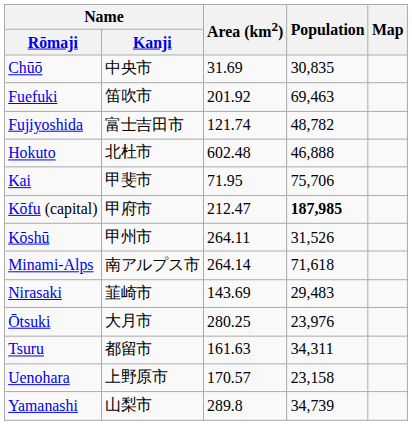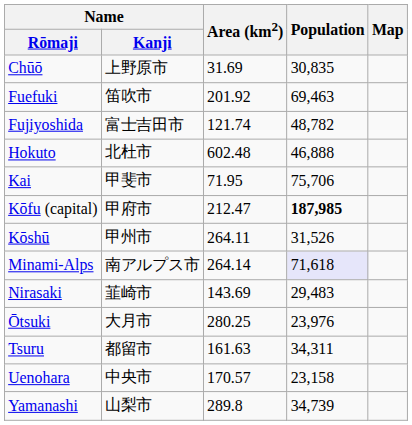Chūō | Name / Kanji: 中央市 -> 上野原市
Minami-Alps | Population: no background -> lavender background
Uenohara | Name / Kanji: 上野原市 -> 中央市
